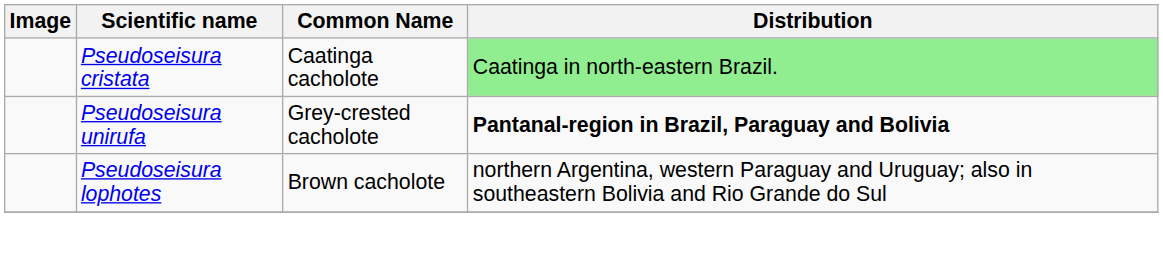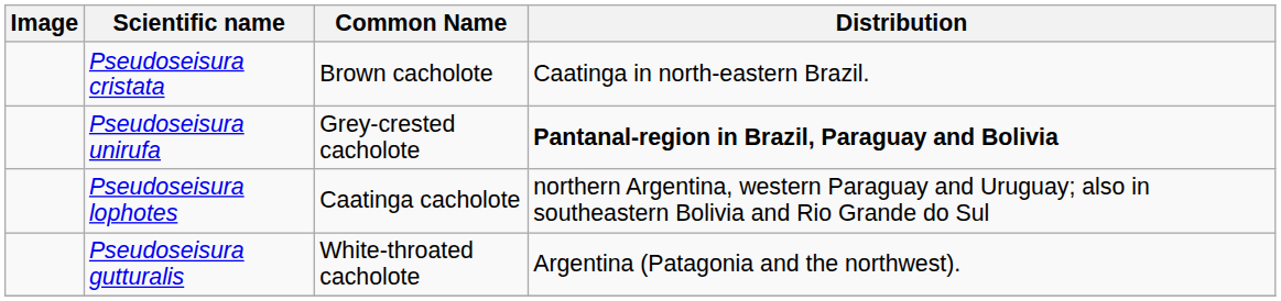Pseudoseisura cristata | Common Name: Caatinga cacholote -> Brown cacholote
Pseudoseisura cristata | Distribution: lightgreen background -> no background
Pseudoseisura lophotes | Common Name: Brown cacholote -> Caatinga cacholote
+ row: Pseudoseisura gutturalis | White-throated cacholote | Argentina (Patagonia and the northwest).
